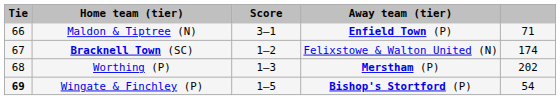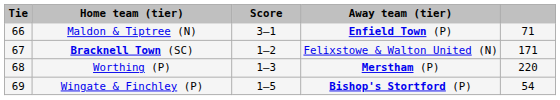Bracknell Town (SC) | column 5: 174 -> 171
Worthing (P) | column 5: 202 -> 220
Wingate & Finchley (P) | Tie: bold -> normal
